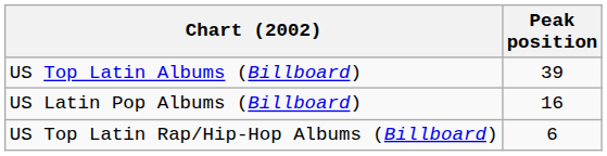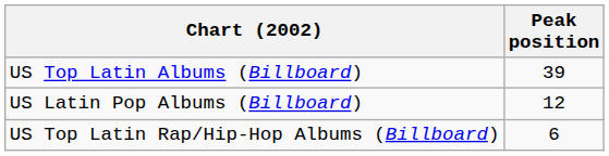US Latin Pop Albums (Billboard) | Peak position: 16 -> 12
